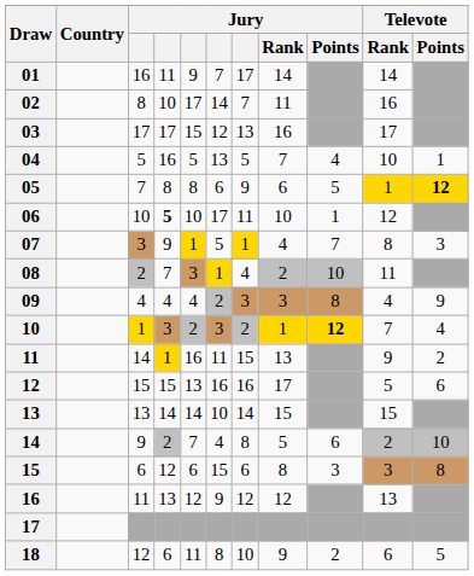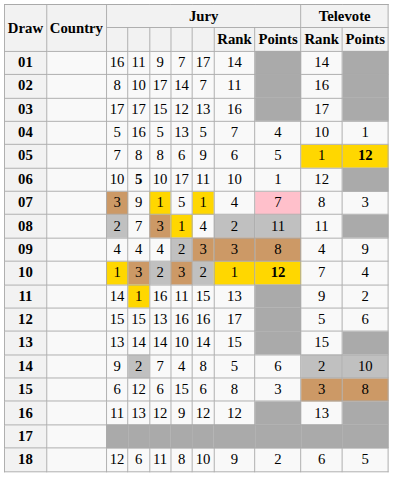07 | Jury / Points: no background -> pink background
08 | Jury / Points: 10 -> 11
